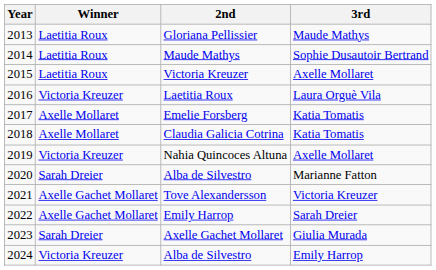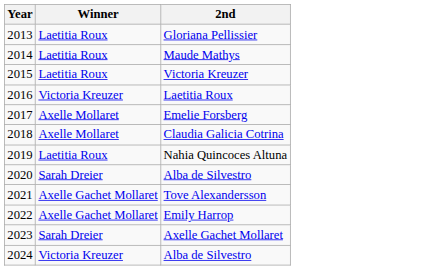- column: 3rd | Maude Mathys | Sophie Dusautoir Bertrand | Axelle Mollaret | Laura Orguè Vila | Katia Tomatis | Katia Tomatis | Axelle Mollaret | Marianne Fatton | Victoria Kreuzer | Sarah Dreier | Giulia Murada | Emily Harrop
Nahia Quincoces Altuna | Winner: Victoria Kreuzer -> Laetitia Roux
